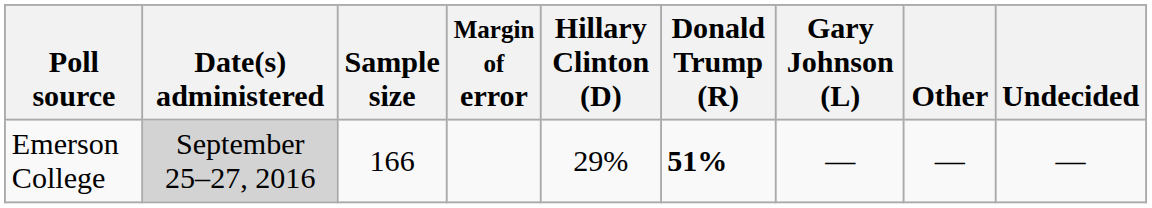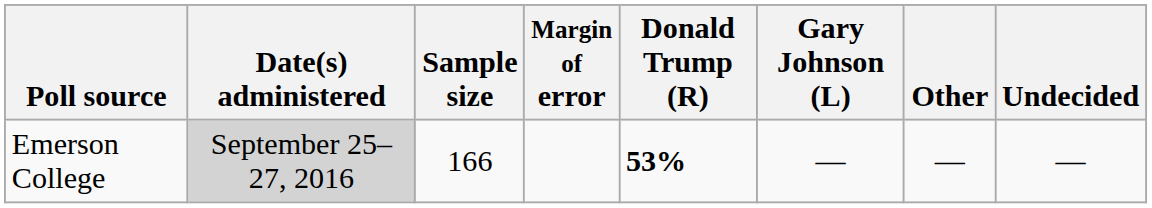- column: Hillary Clinton (D) | 29%
Emerson College | Donald Trump (R): 51% -> 53%
